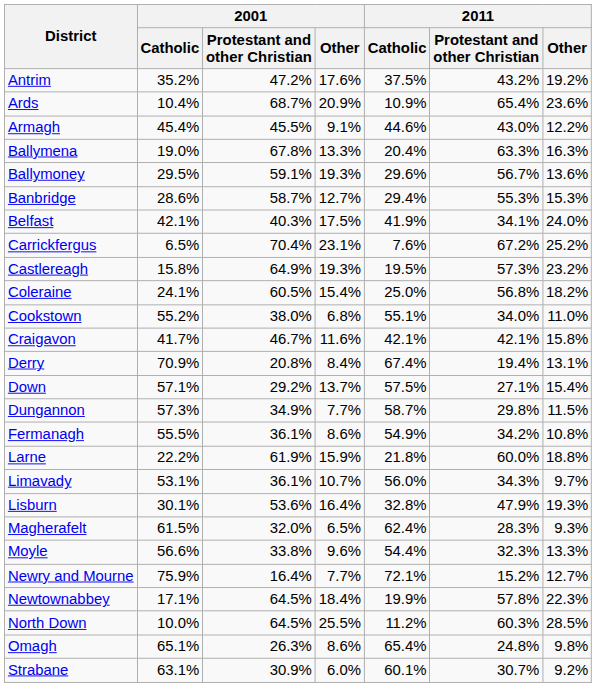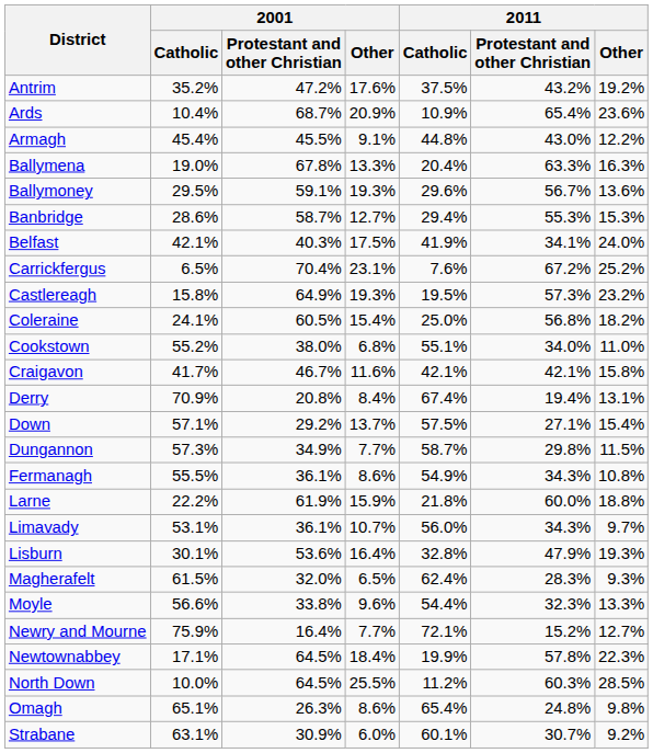Armagh | 2011 / Catholic: 44.6% -> 44.8%
Fermanagh | 2011 / Protestant and other Christian: 34.2% -> 34.3%
